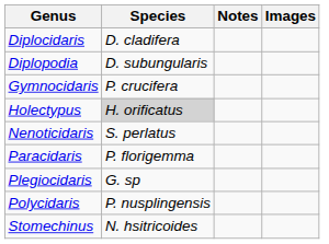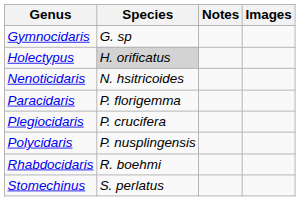- row: Diplocidaris | D. cladifera
- row: Diplopodia | D. subungularis
Gymnocidaris | Species: P. crucifera -> G. sp
Nenoticidaris | Species: S. perlatus -> N. hsitricoides
Plegiocidaris | Species: G. sp -> P. crucifera
+ row: Rhabdocidaris | R. boehmi
Stomechinus | Species: N. hsitricoides -> S. perlatus
